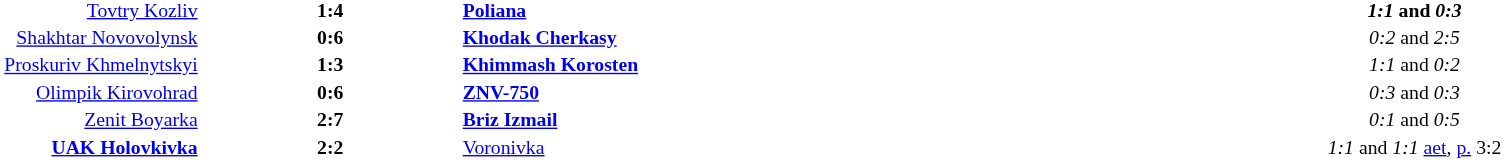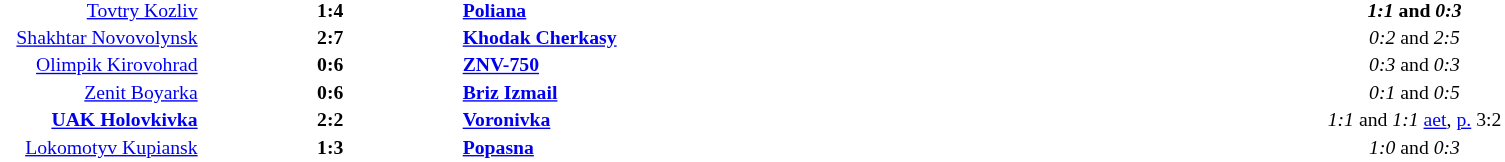Shakhtar Novovolynsk | column 2: 0:6 -> 2:7
- row: Proskuriv Khmelnytskyi | 1:3 | Khimmash Korosten | 1:1 and 0:2
Zenit Boyarka | column 2: 2:7 -> 0:6
UAK Holovkivka | column 3: normal -> bold
+ row: Lokomotyv Kupiansk | 1:3 | Popasna | 1:0 and 0:3
